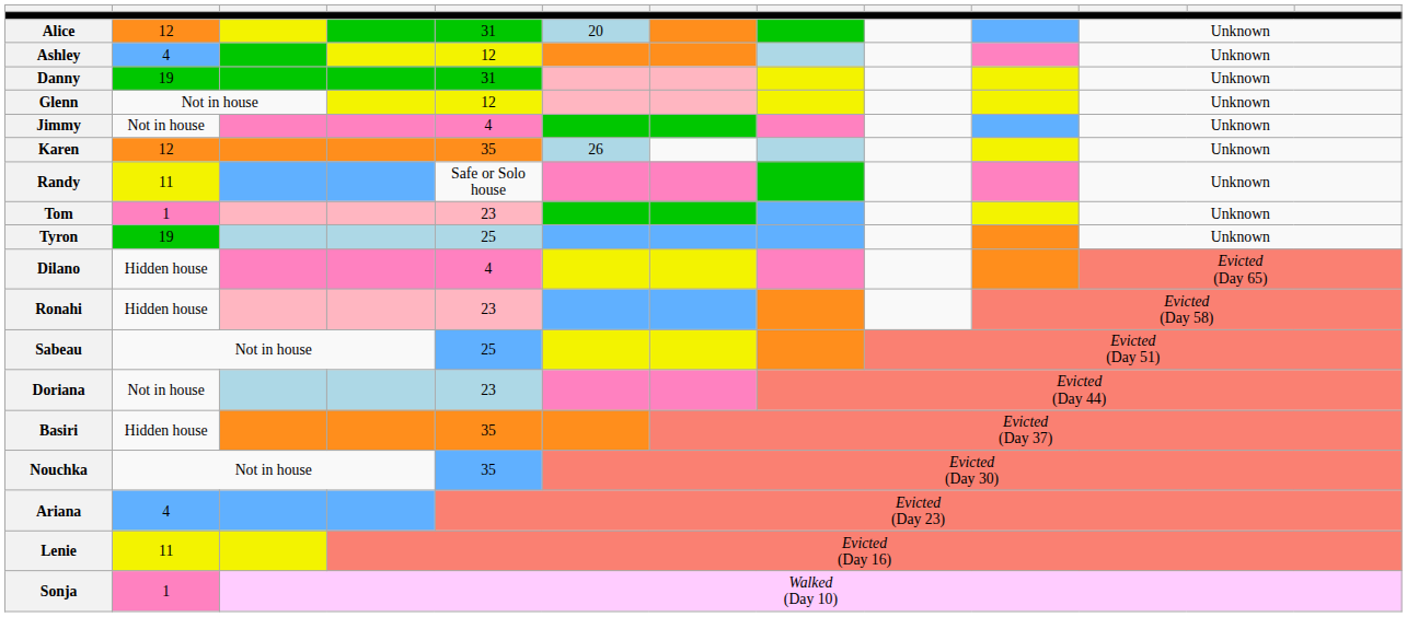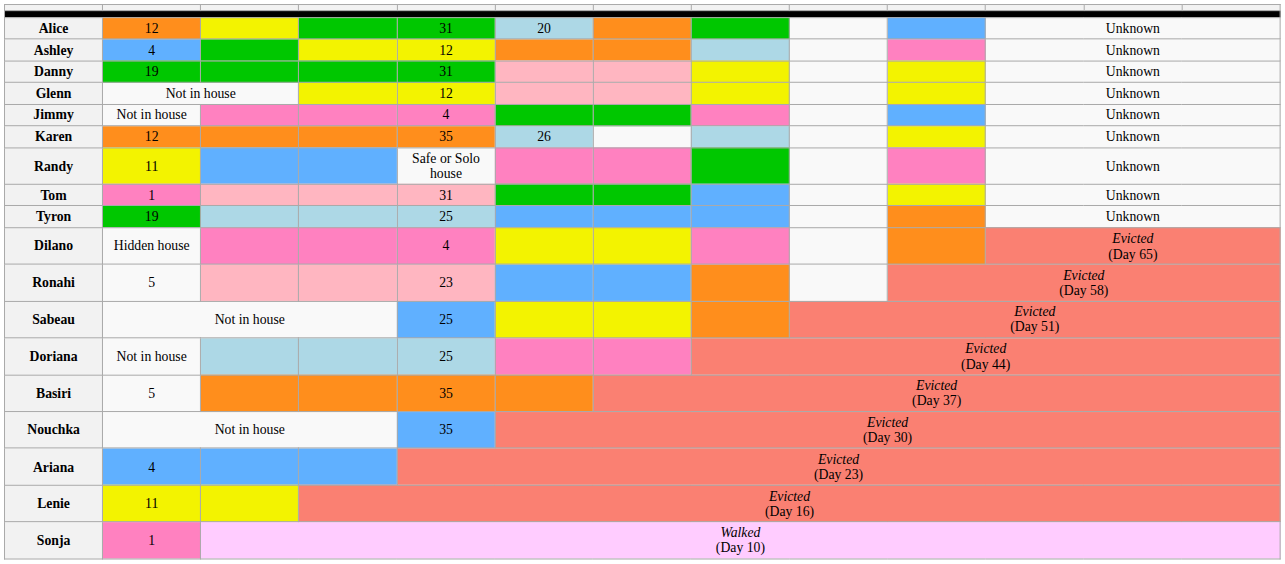Tom | column 5: 23 -> 31
Ronahi | column 2: Hidden house -> 5
Doriana | column 5: 23 -> 25
Basiri | column 2: Hidden house -> 5
